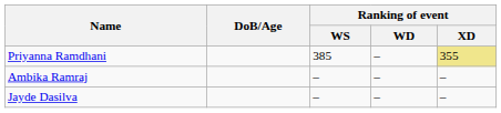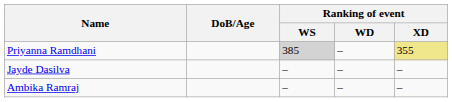Priyanna Ramdhani | Ranking of event / WS: no background -> lightgrey background
rows swapped: Jayde Dasilva <-> Ambika Ramraj
